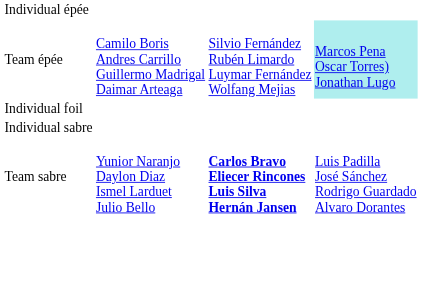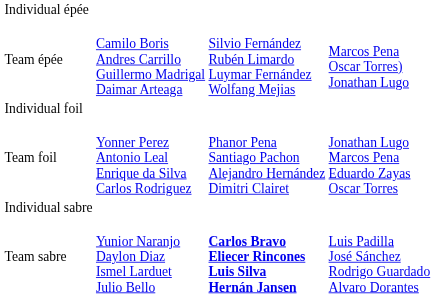Team épée | column 4: paleturquoise background -> no background
+ row: Team foil | Yonner Perez Antonio Leal Enrique da Silva Carlos Rodriguez | Phanor Pena Santiago Pachon Alejandro Hernández Dimitri Clairet | Jonathan Lugo Marcos Pena Eduardo Zayas Oscar Torres
